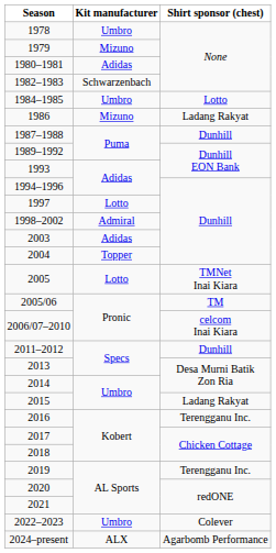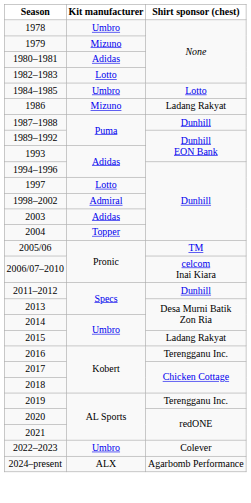1982–1983 | Kit manufacturer: Schwarzenbach -> Lotto
- row: 2005 | Lotto | TMNet Inai Kiara
